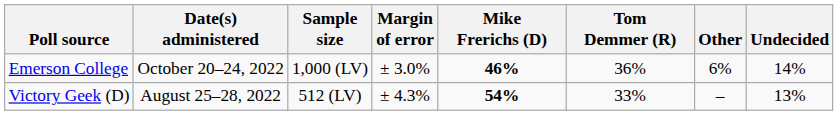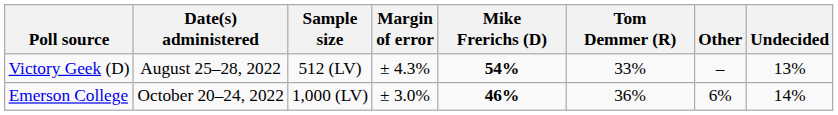rows swapped: Emerson College <-> Victory Geek (D)
